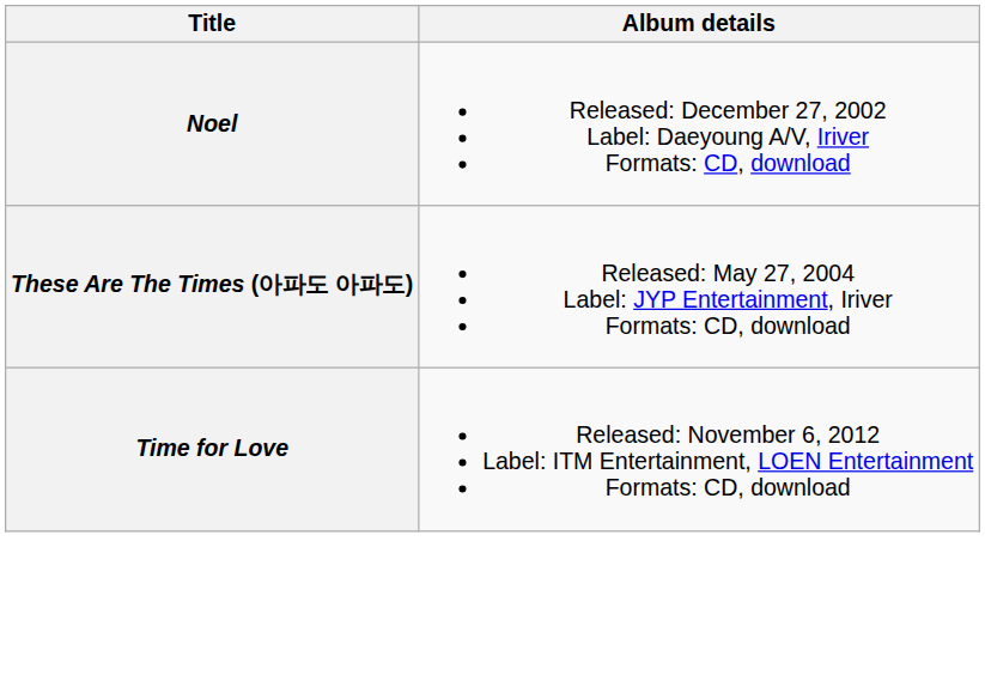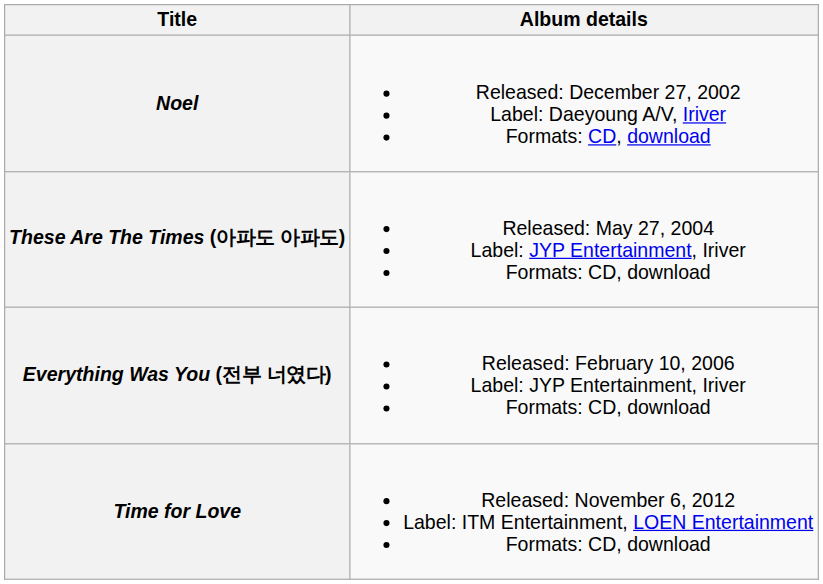+ row: Everything Was You (전부 너였다) | Released: February 10, 2006 Label: JYP Entertainment, Iriver Formats: CD, download
